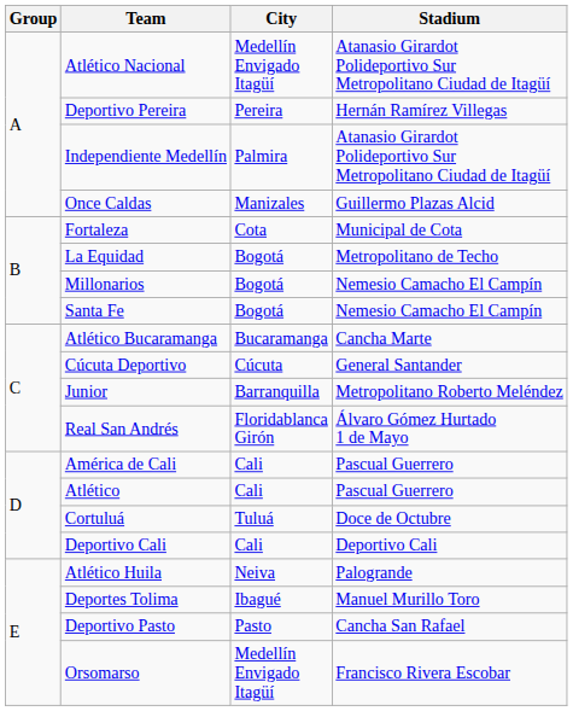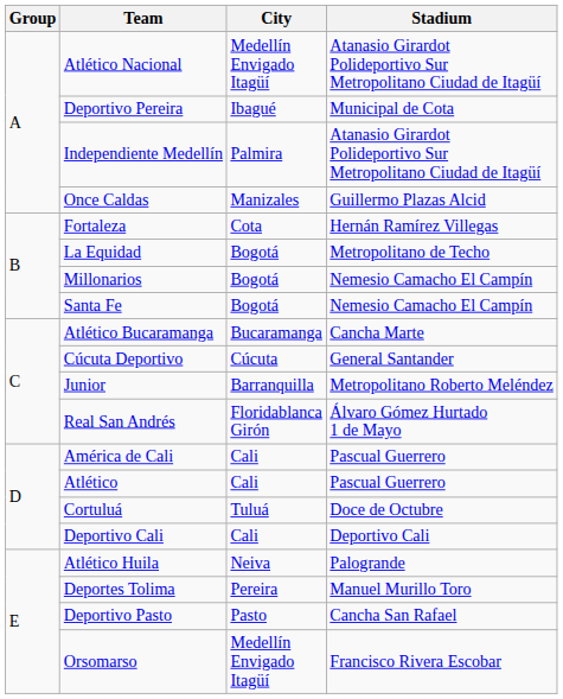Deportivo Pereira | City: Pereira -> Ibagué
Deportivo Pereira | Stadium: Hernán Ramírez Villegas -> Municipal de Cota
Fortaleza | Stadium: Municipal de Cota -> Hernán Ramírez Villegas
Deportes Tolima | City: Ibagué -> Pereira
